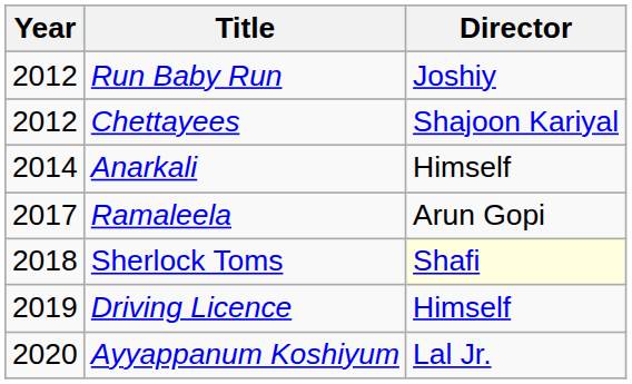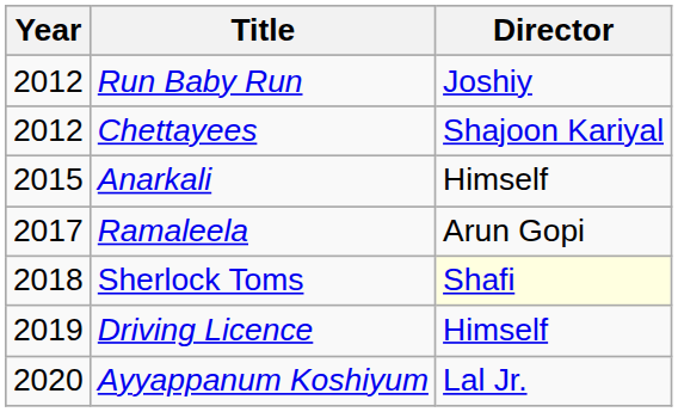Anarkali | Year: 2014 -> 2015
